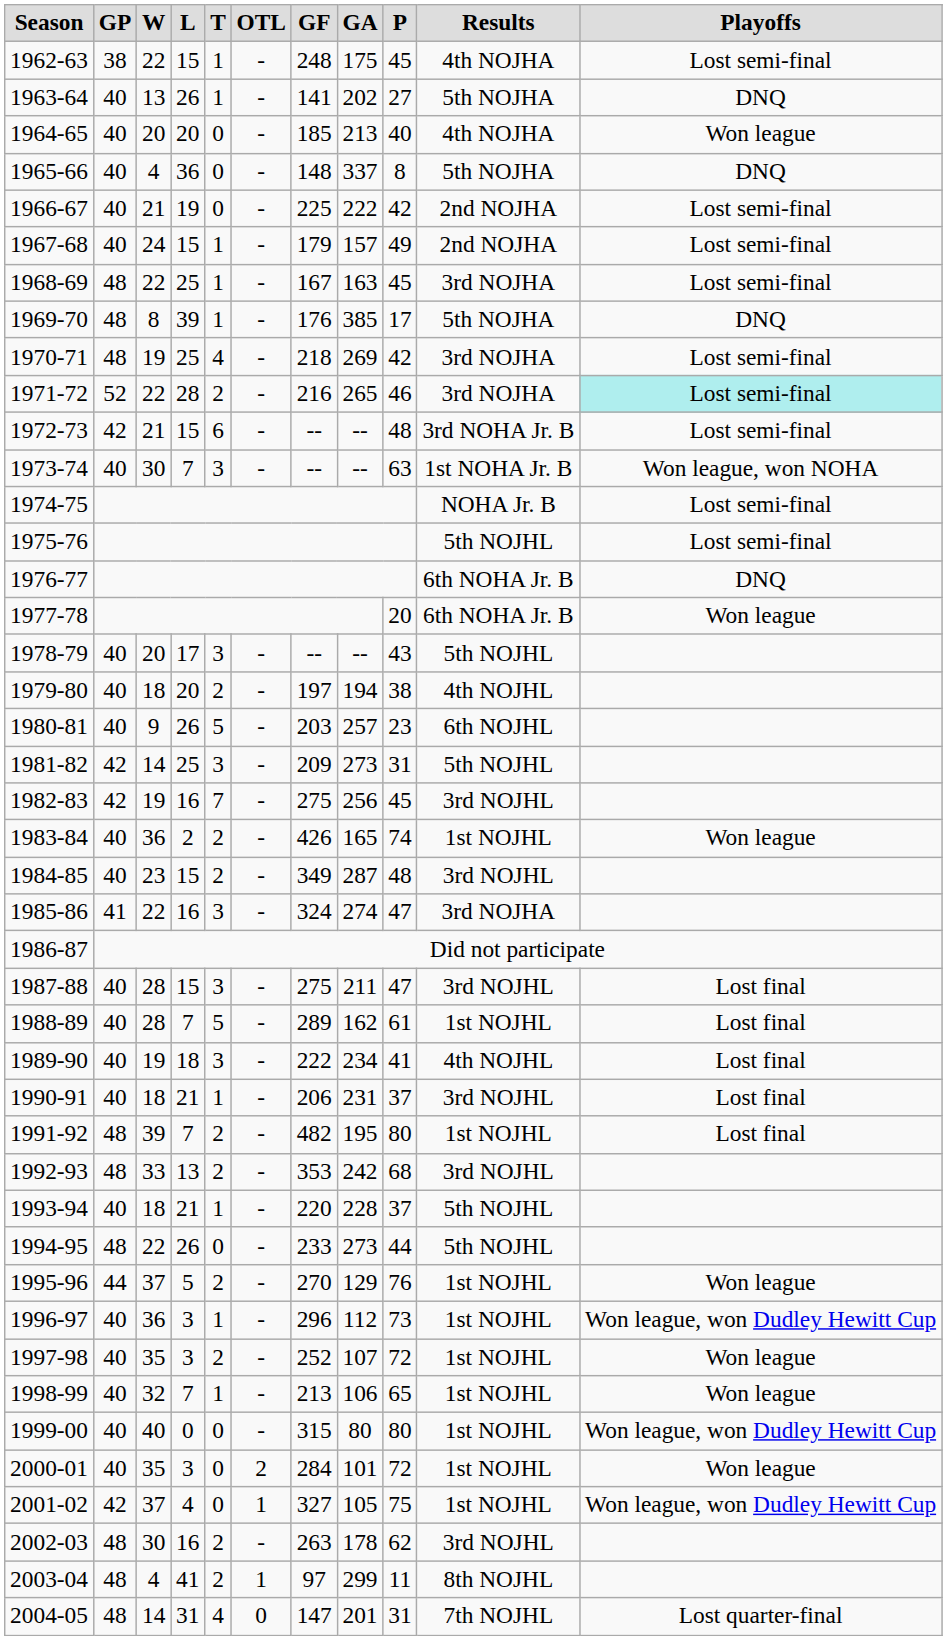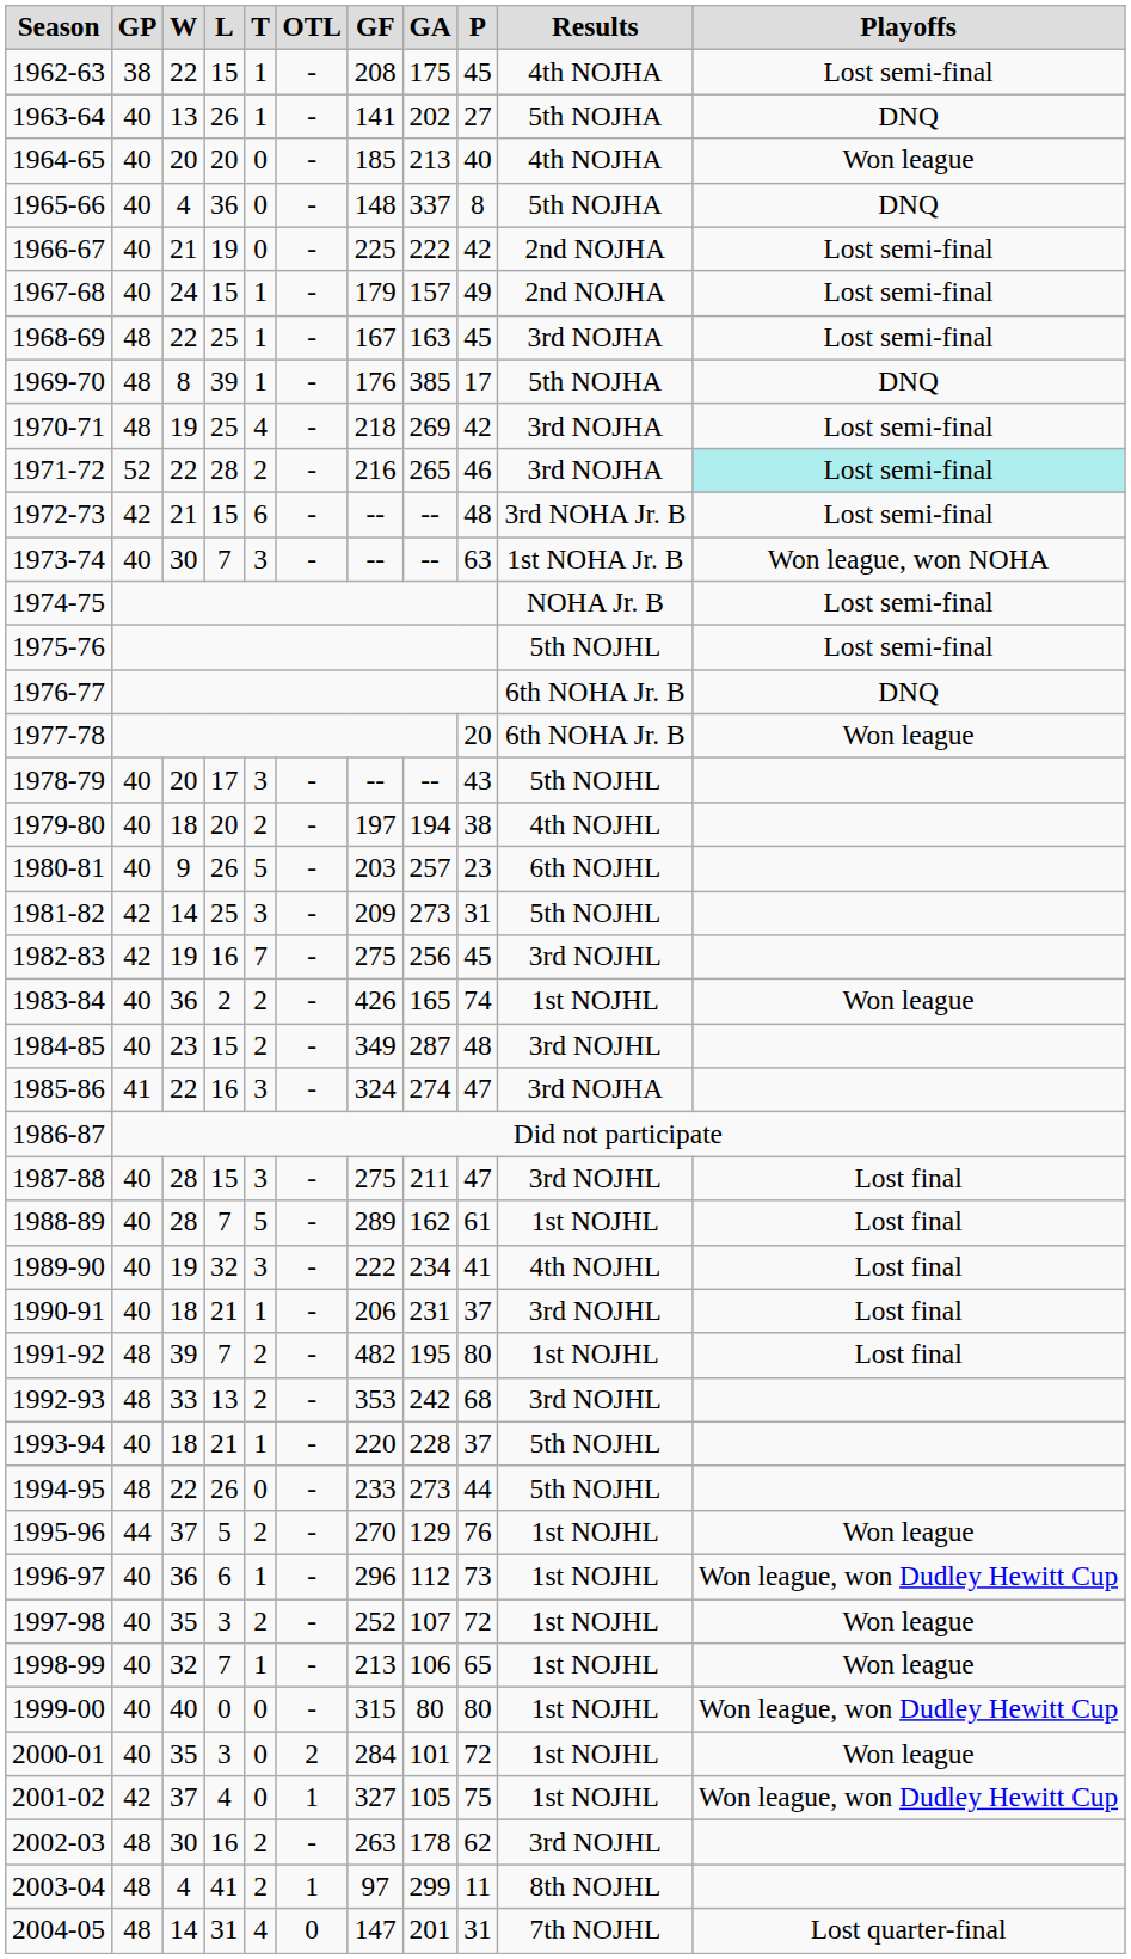1962-63 | GF: 248 -> 208
1989-90 | L: 18 -> 32
1996-97 | L: 3 -> 6
